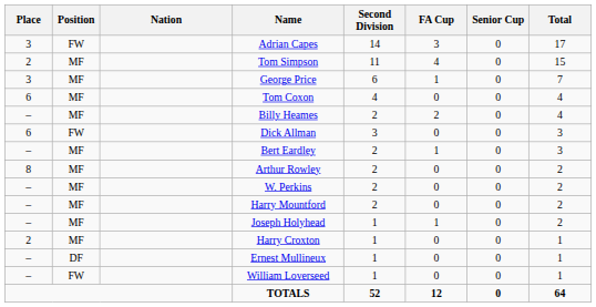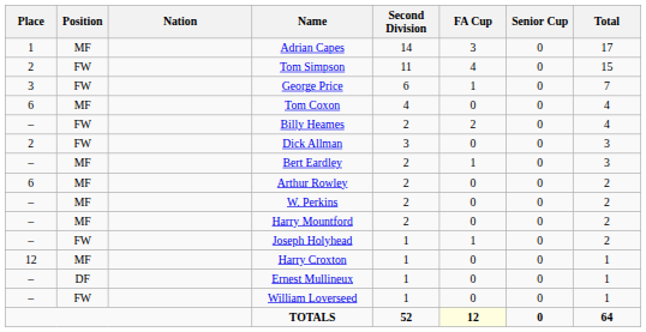Adrian Capes | Place: 3 -> 1
Adrian Capes | Position: FW -> MF
Tom Simpson | Position: MF -> FW
George Price | Position: MF -> FW
Billy Heames | Position: MF -> FW
Dick Allman | Place: 6 -> 2
Arthur Rowley | Place: 8 -> 6
Joseph Holyhead | Position: MF -> FW
Harry Croxton | Place: 2 -> 12
TOTALS | FA Cup: no background -> lightyellow background
